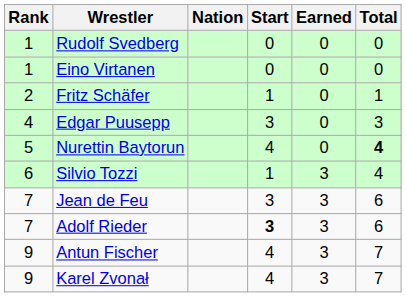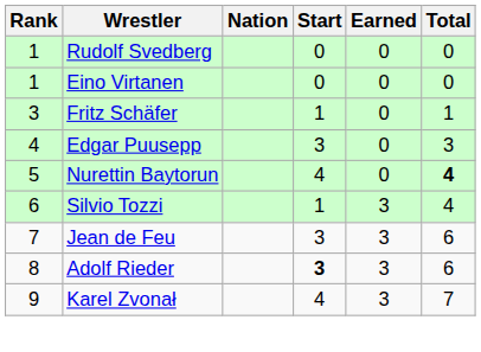Fritz Schäfer | Rank: 2 -> 3
Adolf Rieder | Rank: 7 -> 8
- row: 9 | Antun Fischer | 4 | 3 | 7
